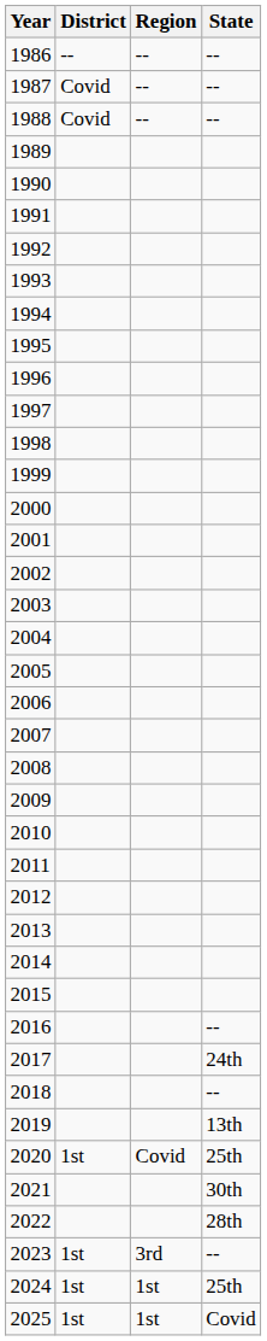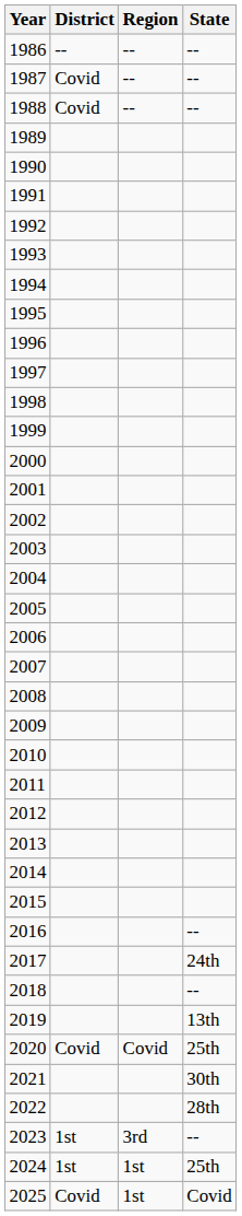2020 | District: 1st -> Covid
2025 | District: 1st -> Covid
